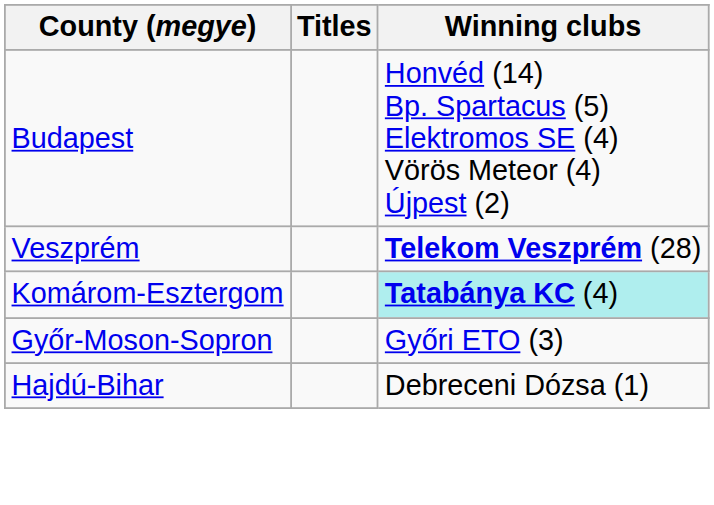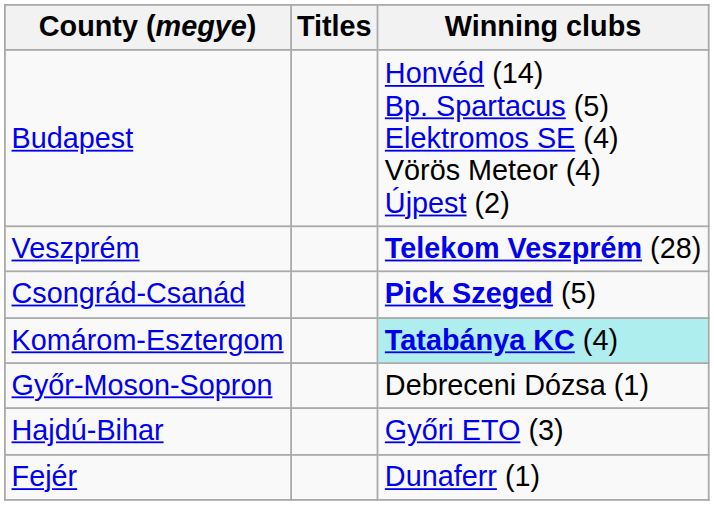+ row: Csongrád-Csanád | Pick Szeged (5)
Győr-Moson-Sopron | Winning clubs: Győri ETO (3) -> Debreceni Dózsa (1)
Hajdú-Bihar | Winning clubs: Debreceni Dózsa (1) -> Győri ETO (3)
+ row: Fejér | Dunaferr (1)
